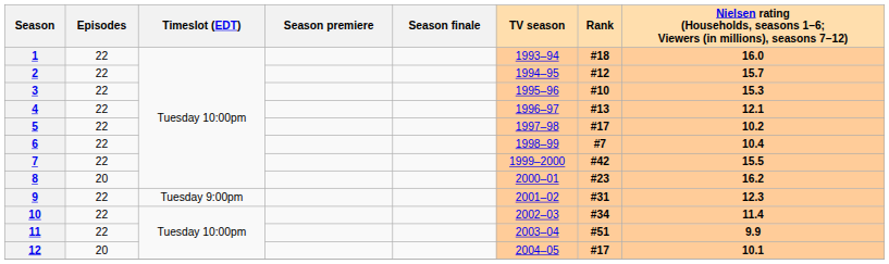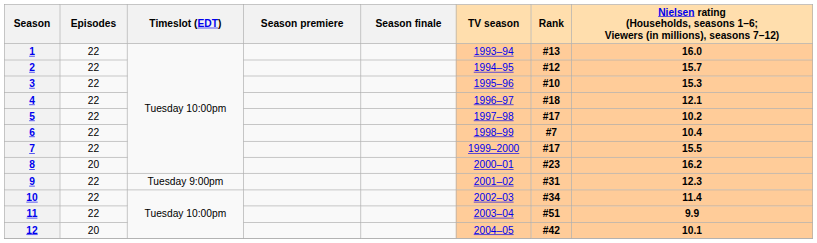1 | Rank: #18 -> #13
4 | Rank: #13 -> #18
7 | Rank: #42 -> #17
12 | Rank: #17 -> #42
